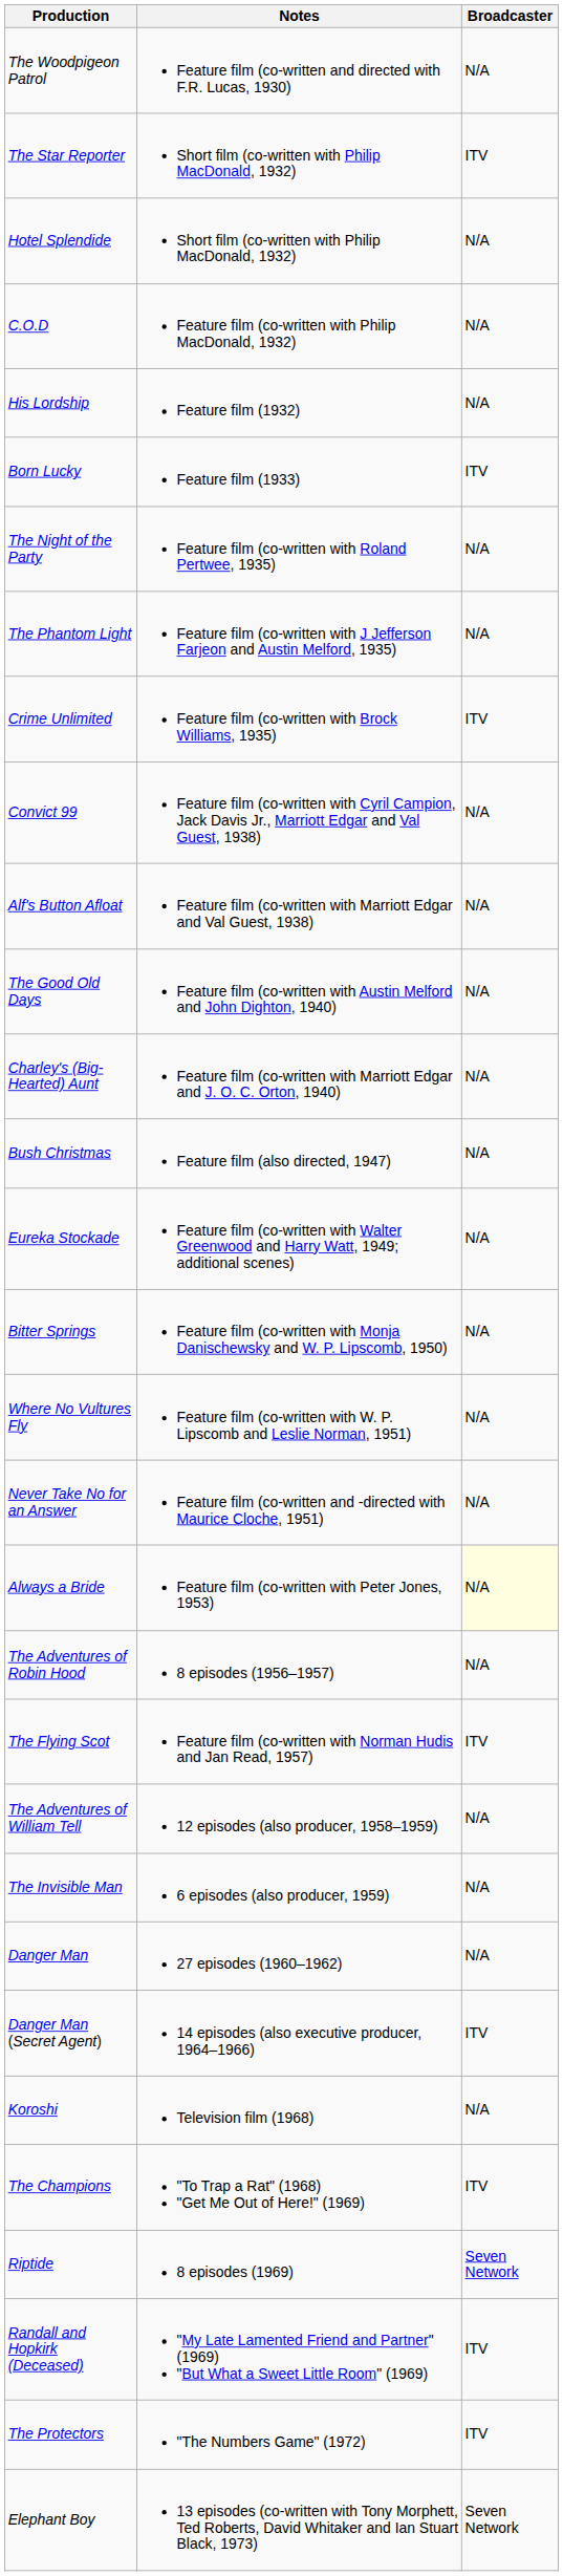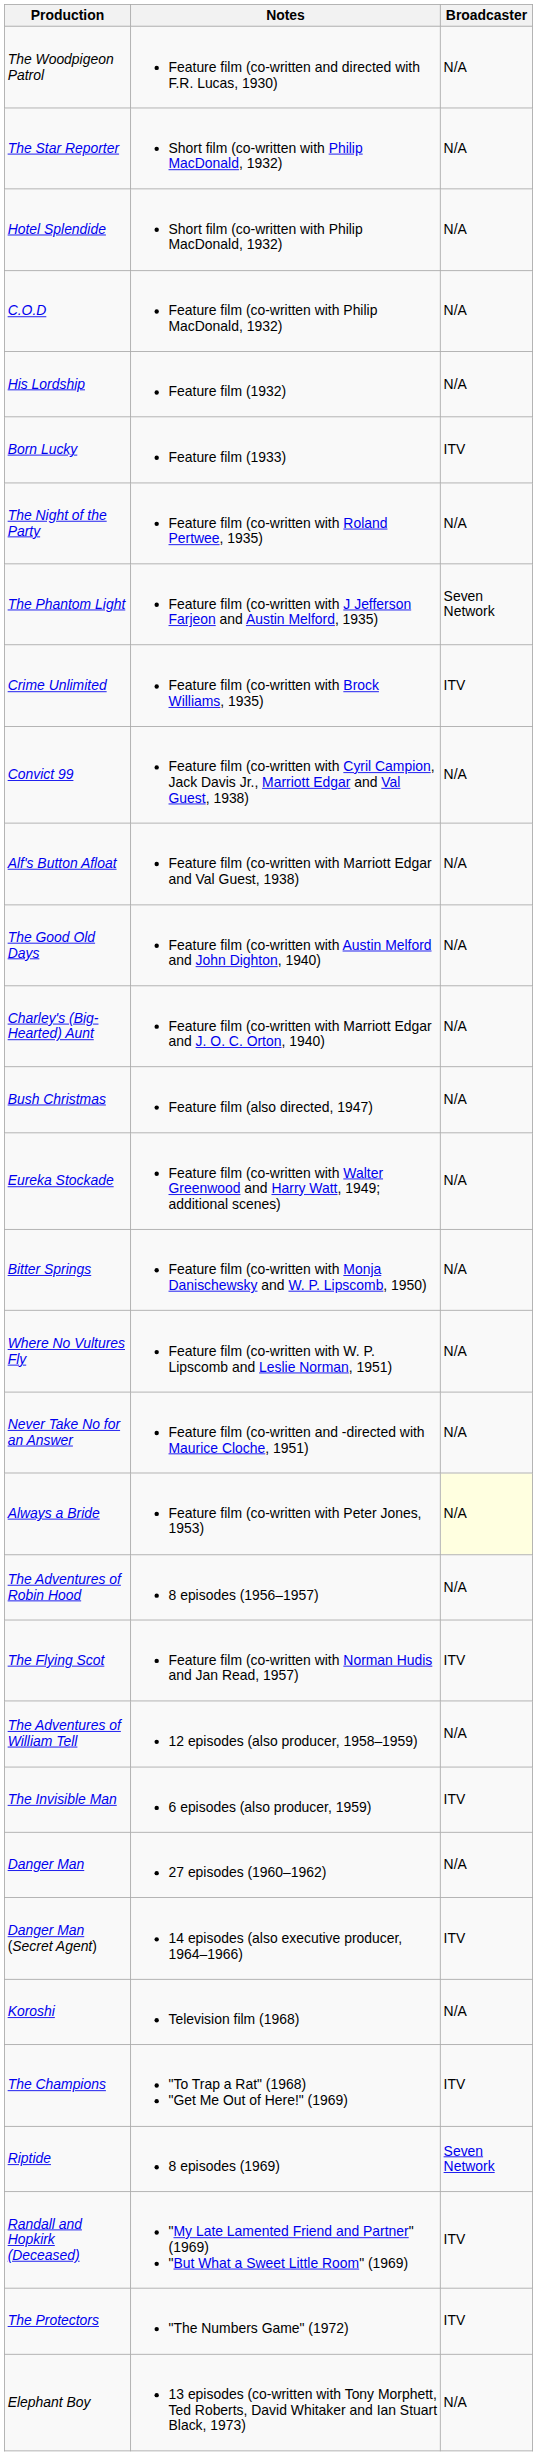The Star Reporter | Broadcaster: ITV -> N/A
The Phantom Light | Broadcaster: N/A -> Seven Network
The Invisible Man | Broadcaster: N/A -> ITV
Elephant Boy | Broadcaster: Seven Network -> N/A
